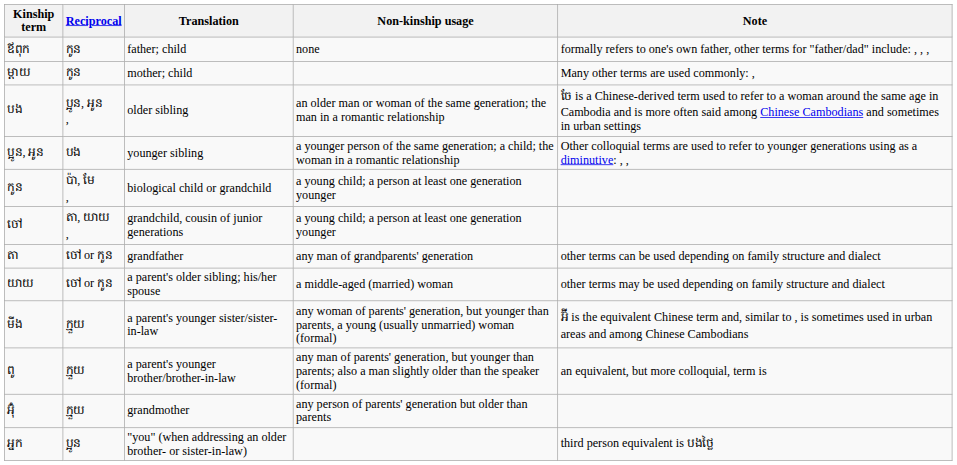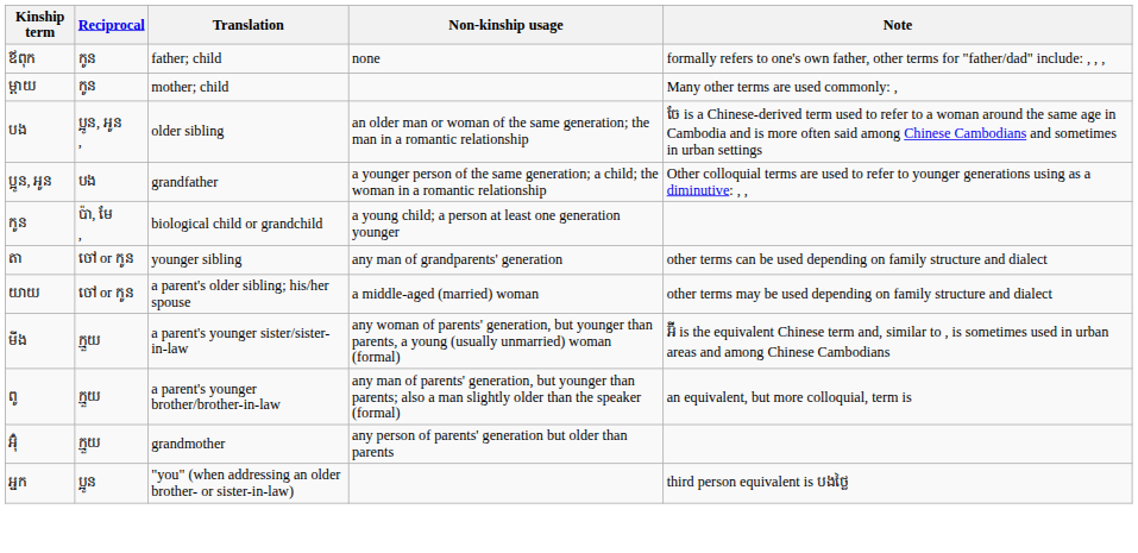ប្អូន, អូន | Translation: younger sibling -> grandfather
- row: ចៅ | តា, យាយ , | grandchild, cousin of junior generations | a young child; a person at least one generation younger
តា | Translation: grandfather -> younger sibling
